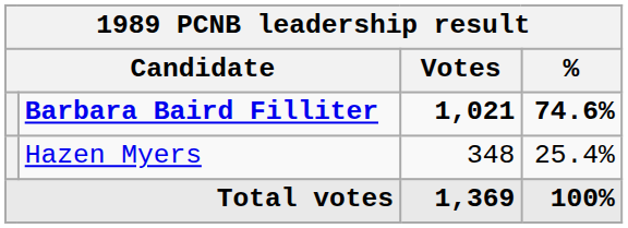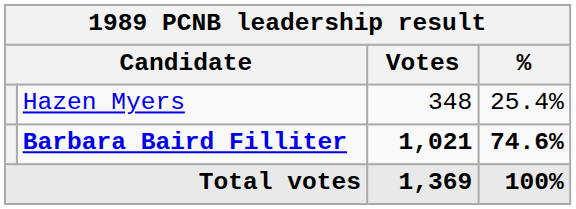rows swapped: Barbara Baird Filliter <-> Hazen Myers
